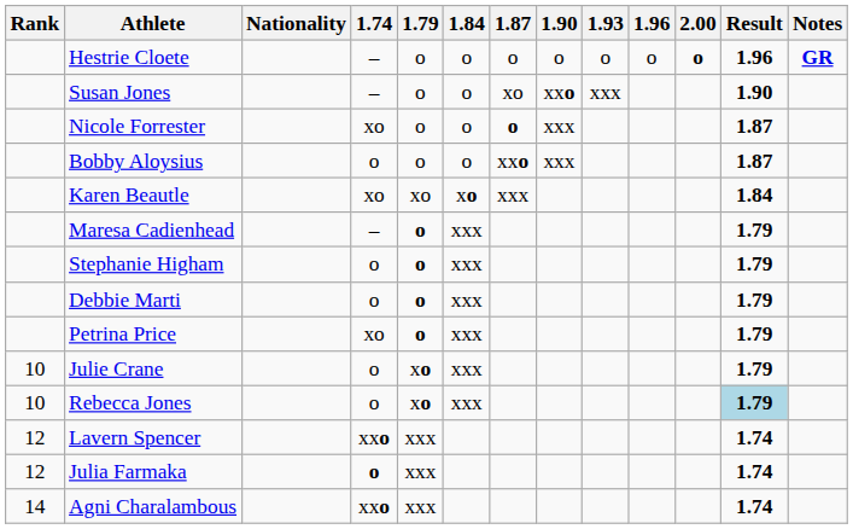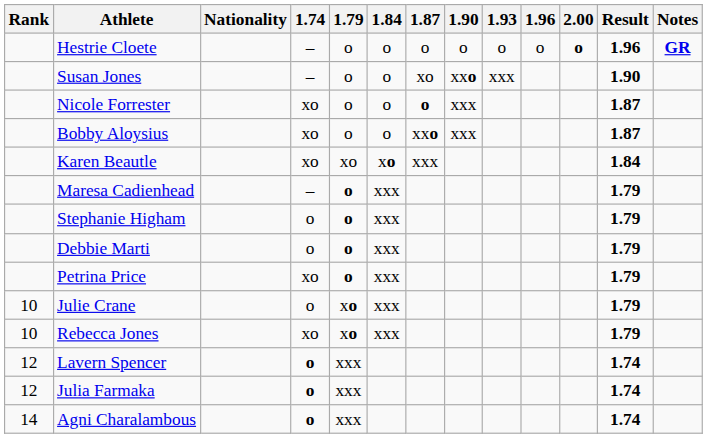Bobby Aloysius | 1.74: o -> xo
Rebecca Jones | 1.74: o -> xo
Rebecca Jones | Result: lightblue background -> no background
Lavern Spencer | 1.74: xxo -> o
Agni Charalambous | 1.74: xxo -> o
